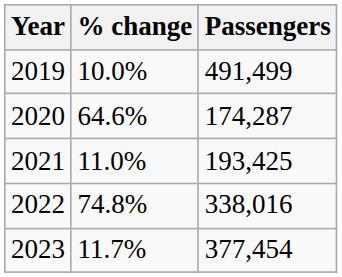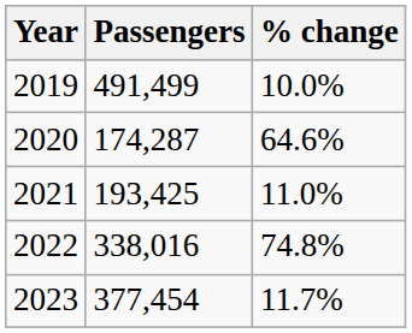columns swapped: Passengers <-> % change
